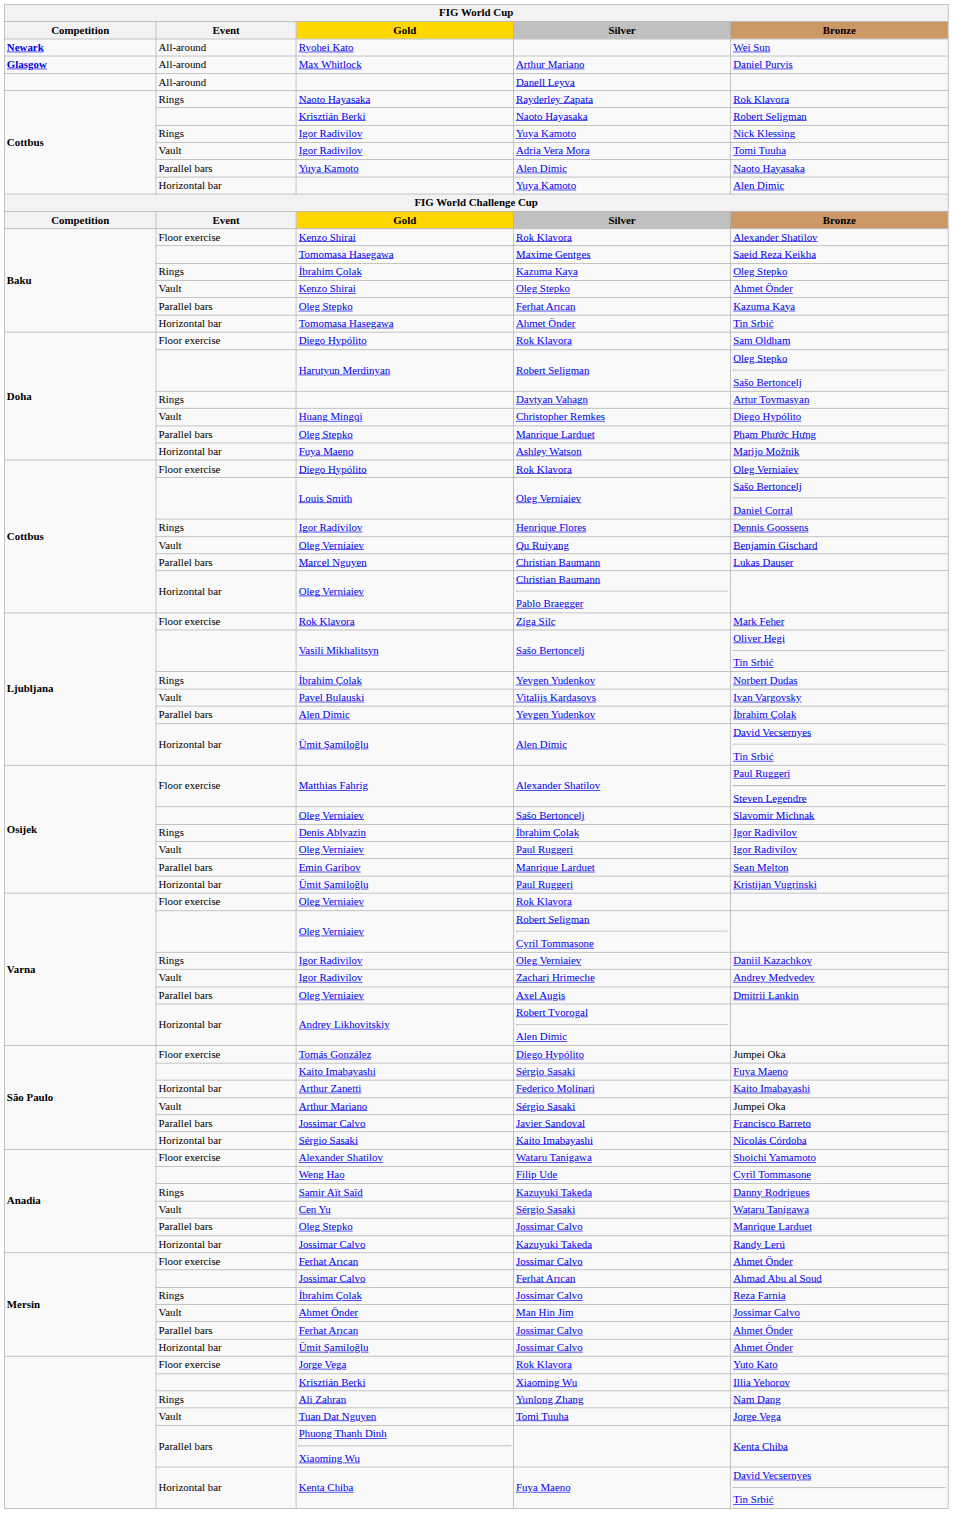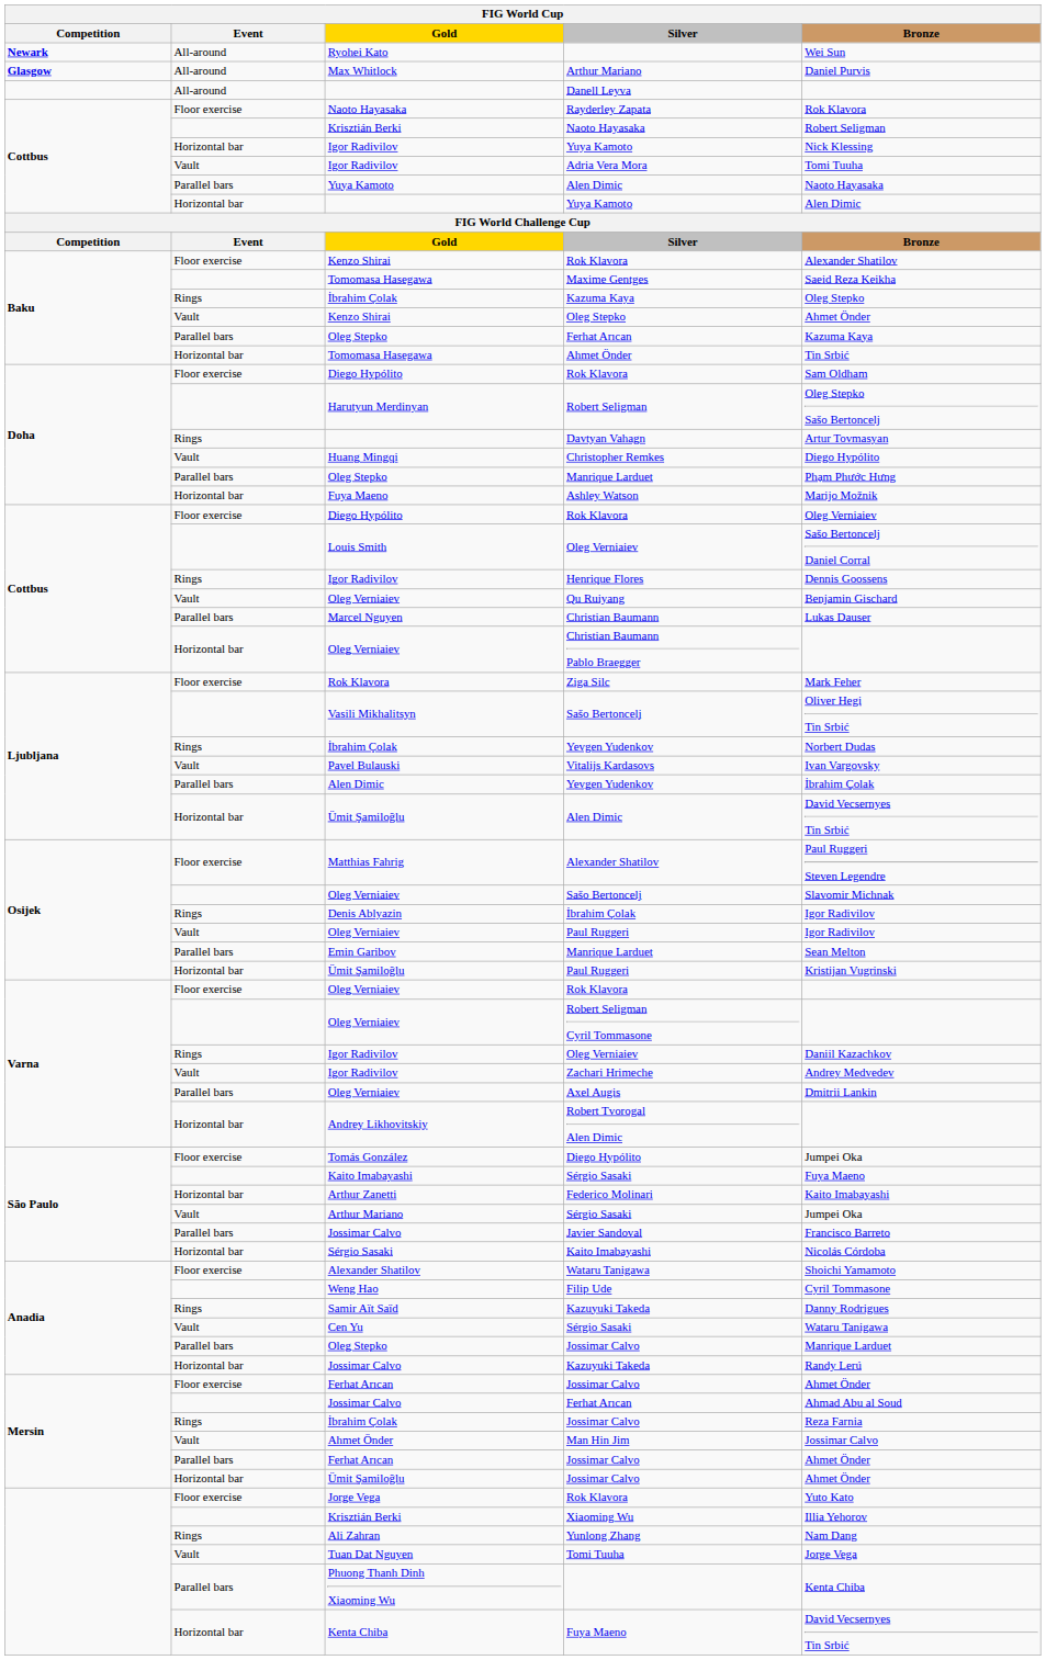Rayderley Zapata | Event: Rings -> Floor exercise
Igor Radivilov / Yuya Kamoto | Event: Rings -> Horizontal bar
